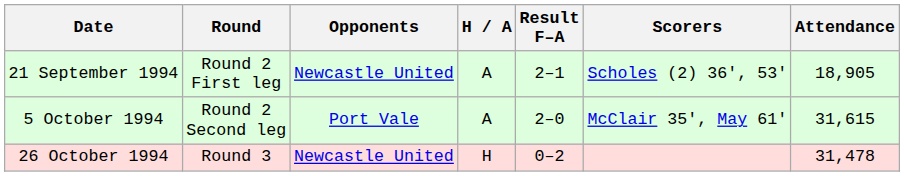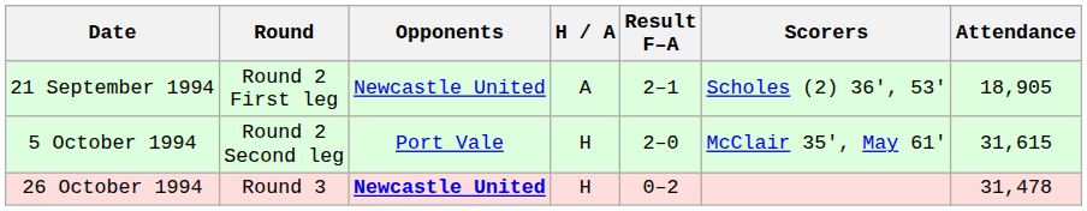5 October 1994 | H / A: A -> H
26 October 1994 | Opponents: normal -> bold
